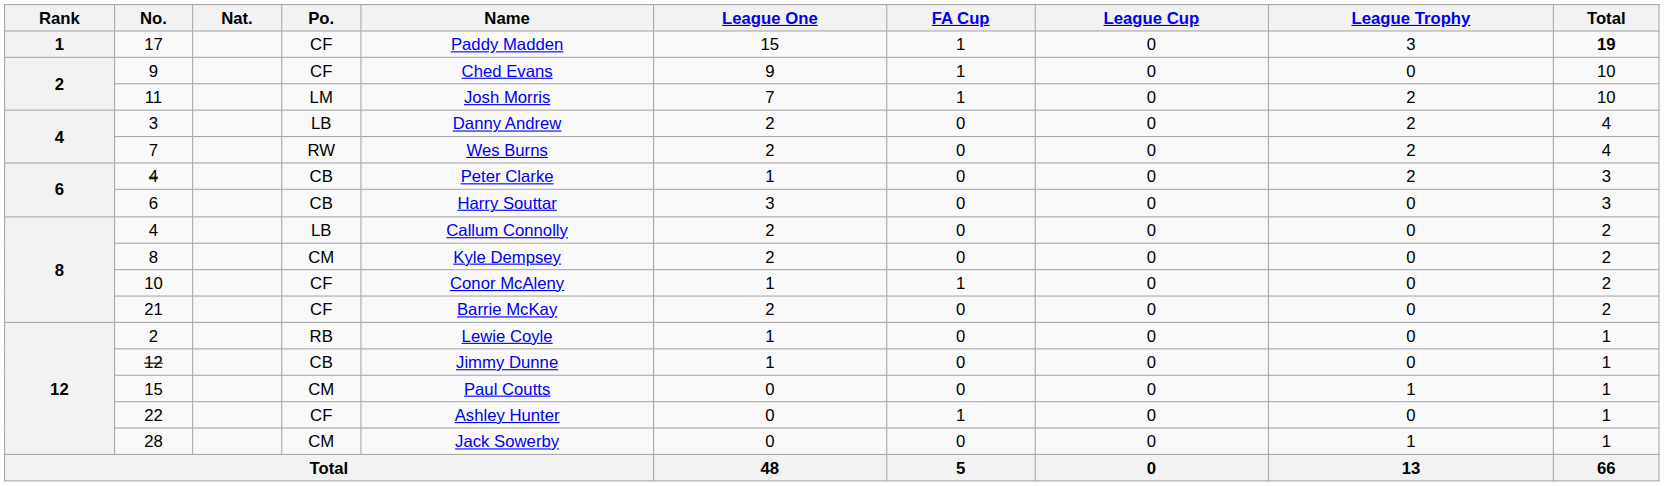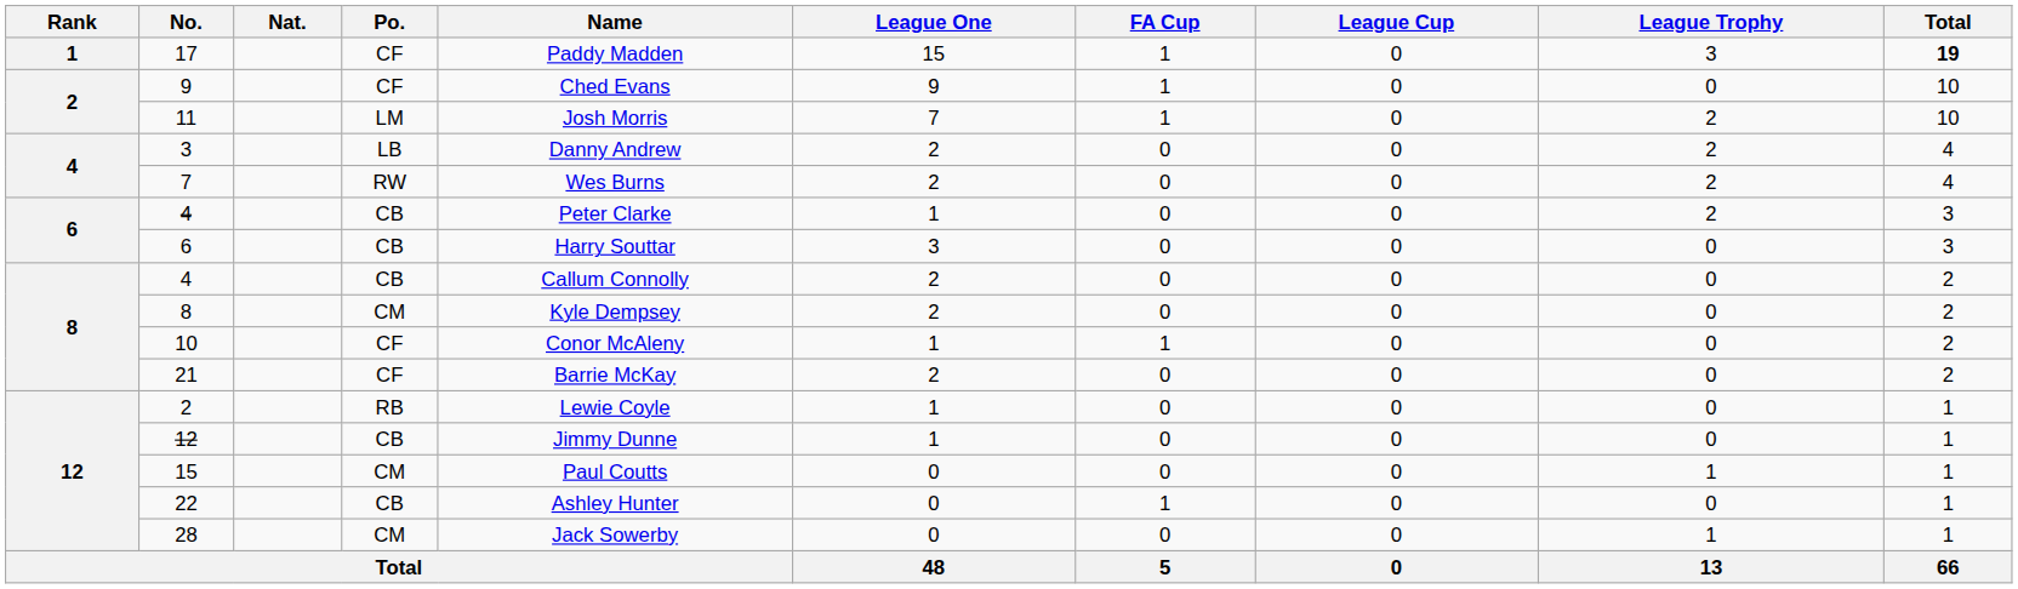8 / 4 | Po.: LB -> CB
22 | Po.: CF -> CB
